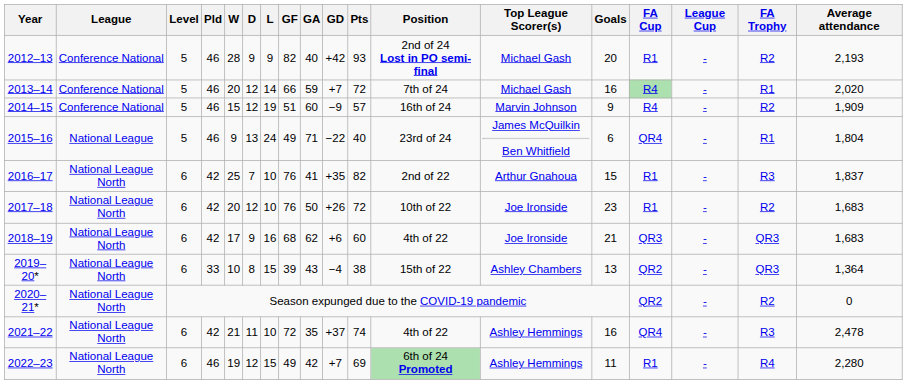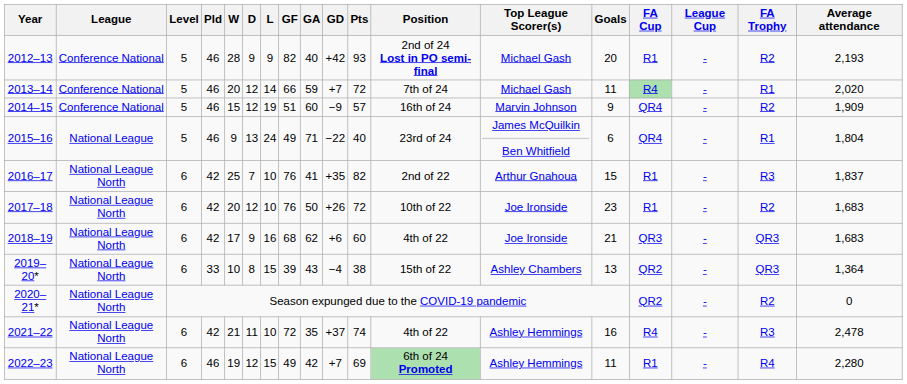2013–14 | Goals: 16 -> 11
2014–15 | FA Cup: R4 -> QR4
2021–22 | FA Cup: QR4 -> R4
